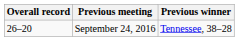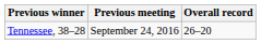columns swapped: Overall record <-> Previous winner
